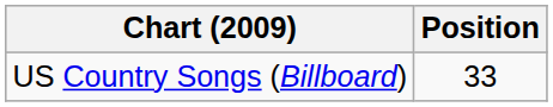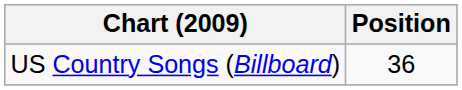US Country Songs (Billboard) | Position: 33 -> 36
